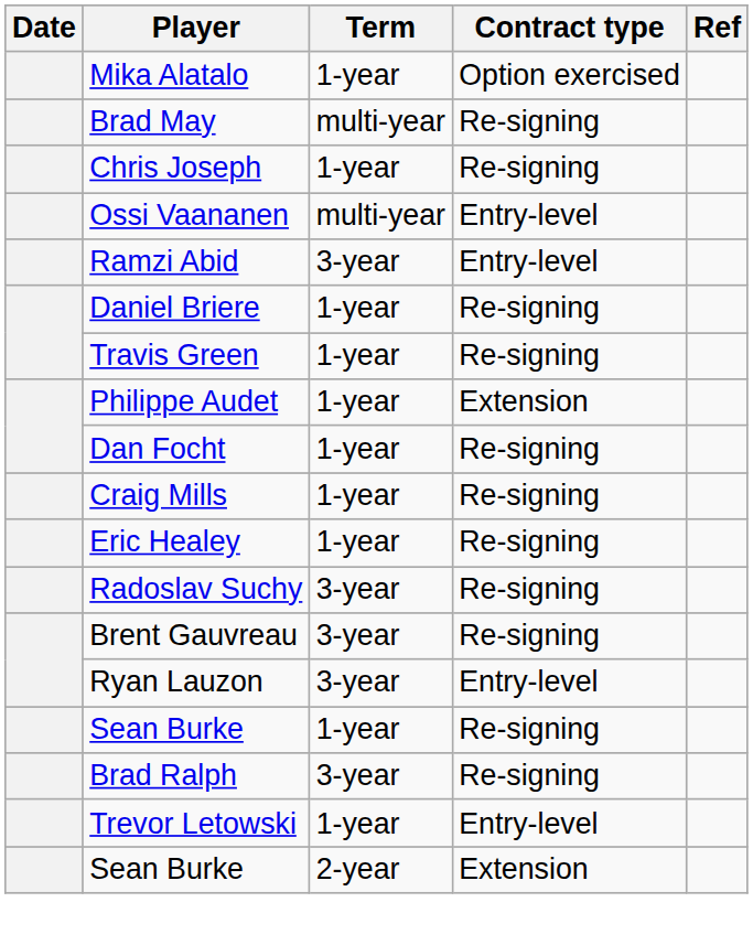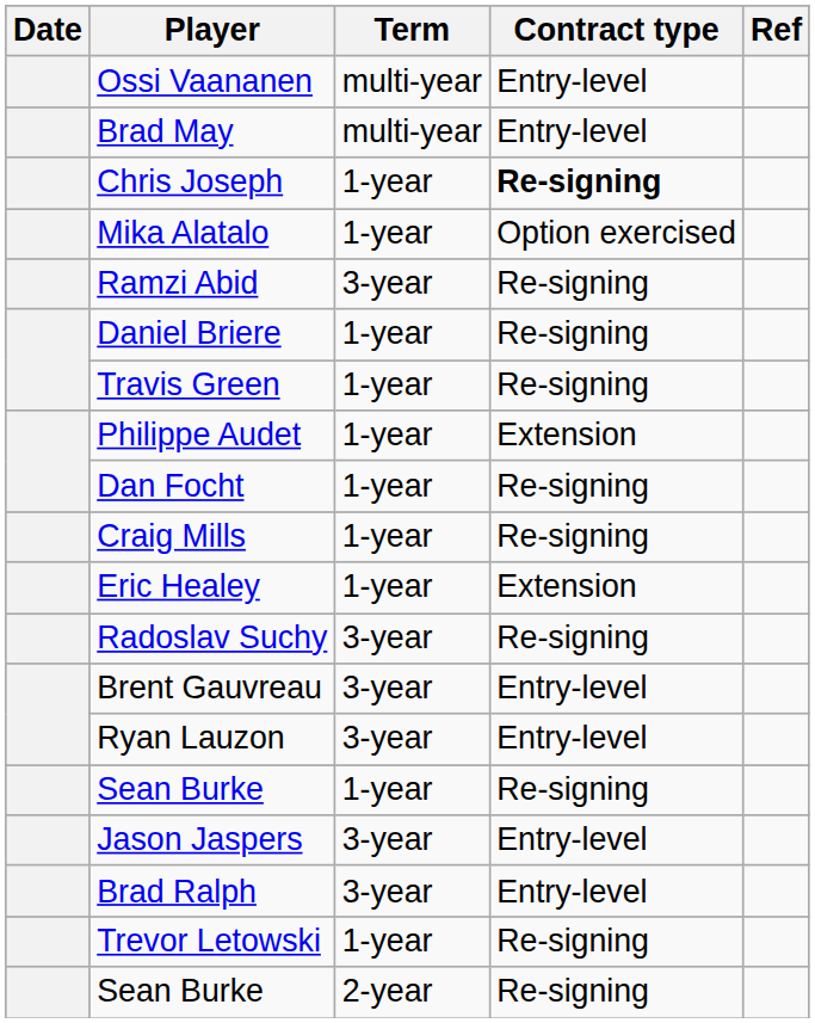rows swapped: Mika Alatalo <-> Ossi Vaananen
Brad May | Contract type: Re-signing -> Entry-level
Chris Joseph | Contract type: normal -> bold
Ramzi Abid | Contract type: Entry-level -> Re-signing
Eric Healey | Contract type: Re-signing -> Extension
Brent Gauvreau | Contract type: Re-signing -> Entry-level
+ row: Jason Jaspers | 3-year | Entry-level
Brad Ralph | Contract type: Re-signing -> Entry-level
Trevor Letowski | Contract type: Entry-level -> Re-signing
Sean Burke / 2-year | Contract type: Extension -> Re-signing
